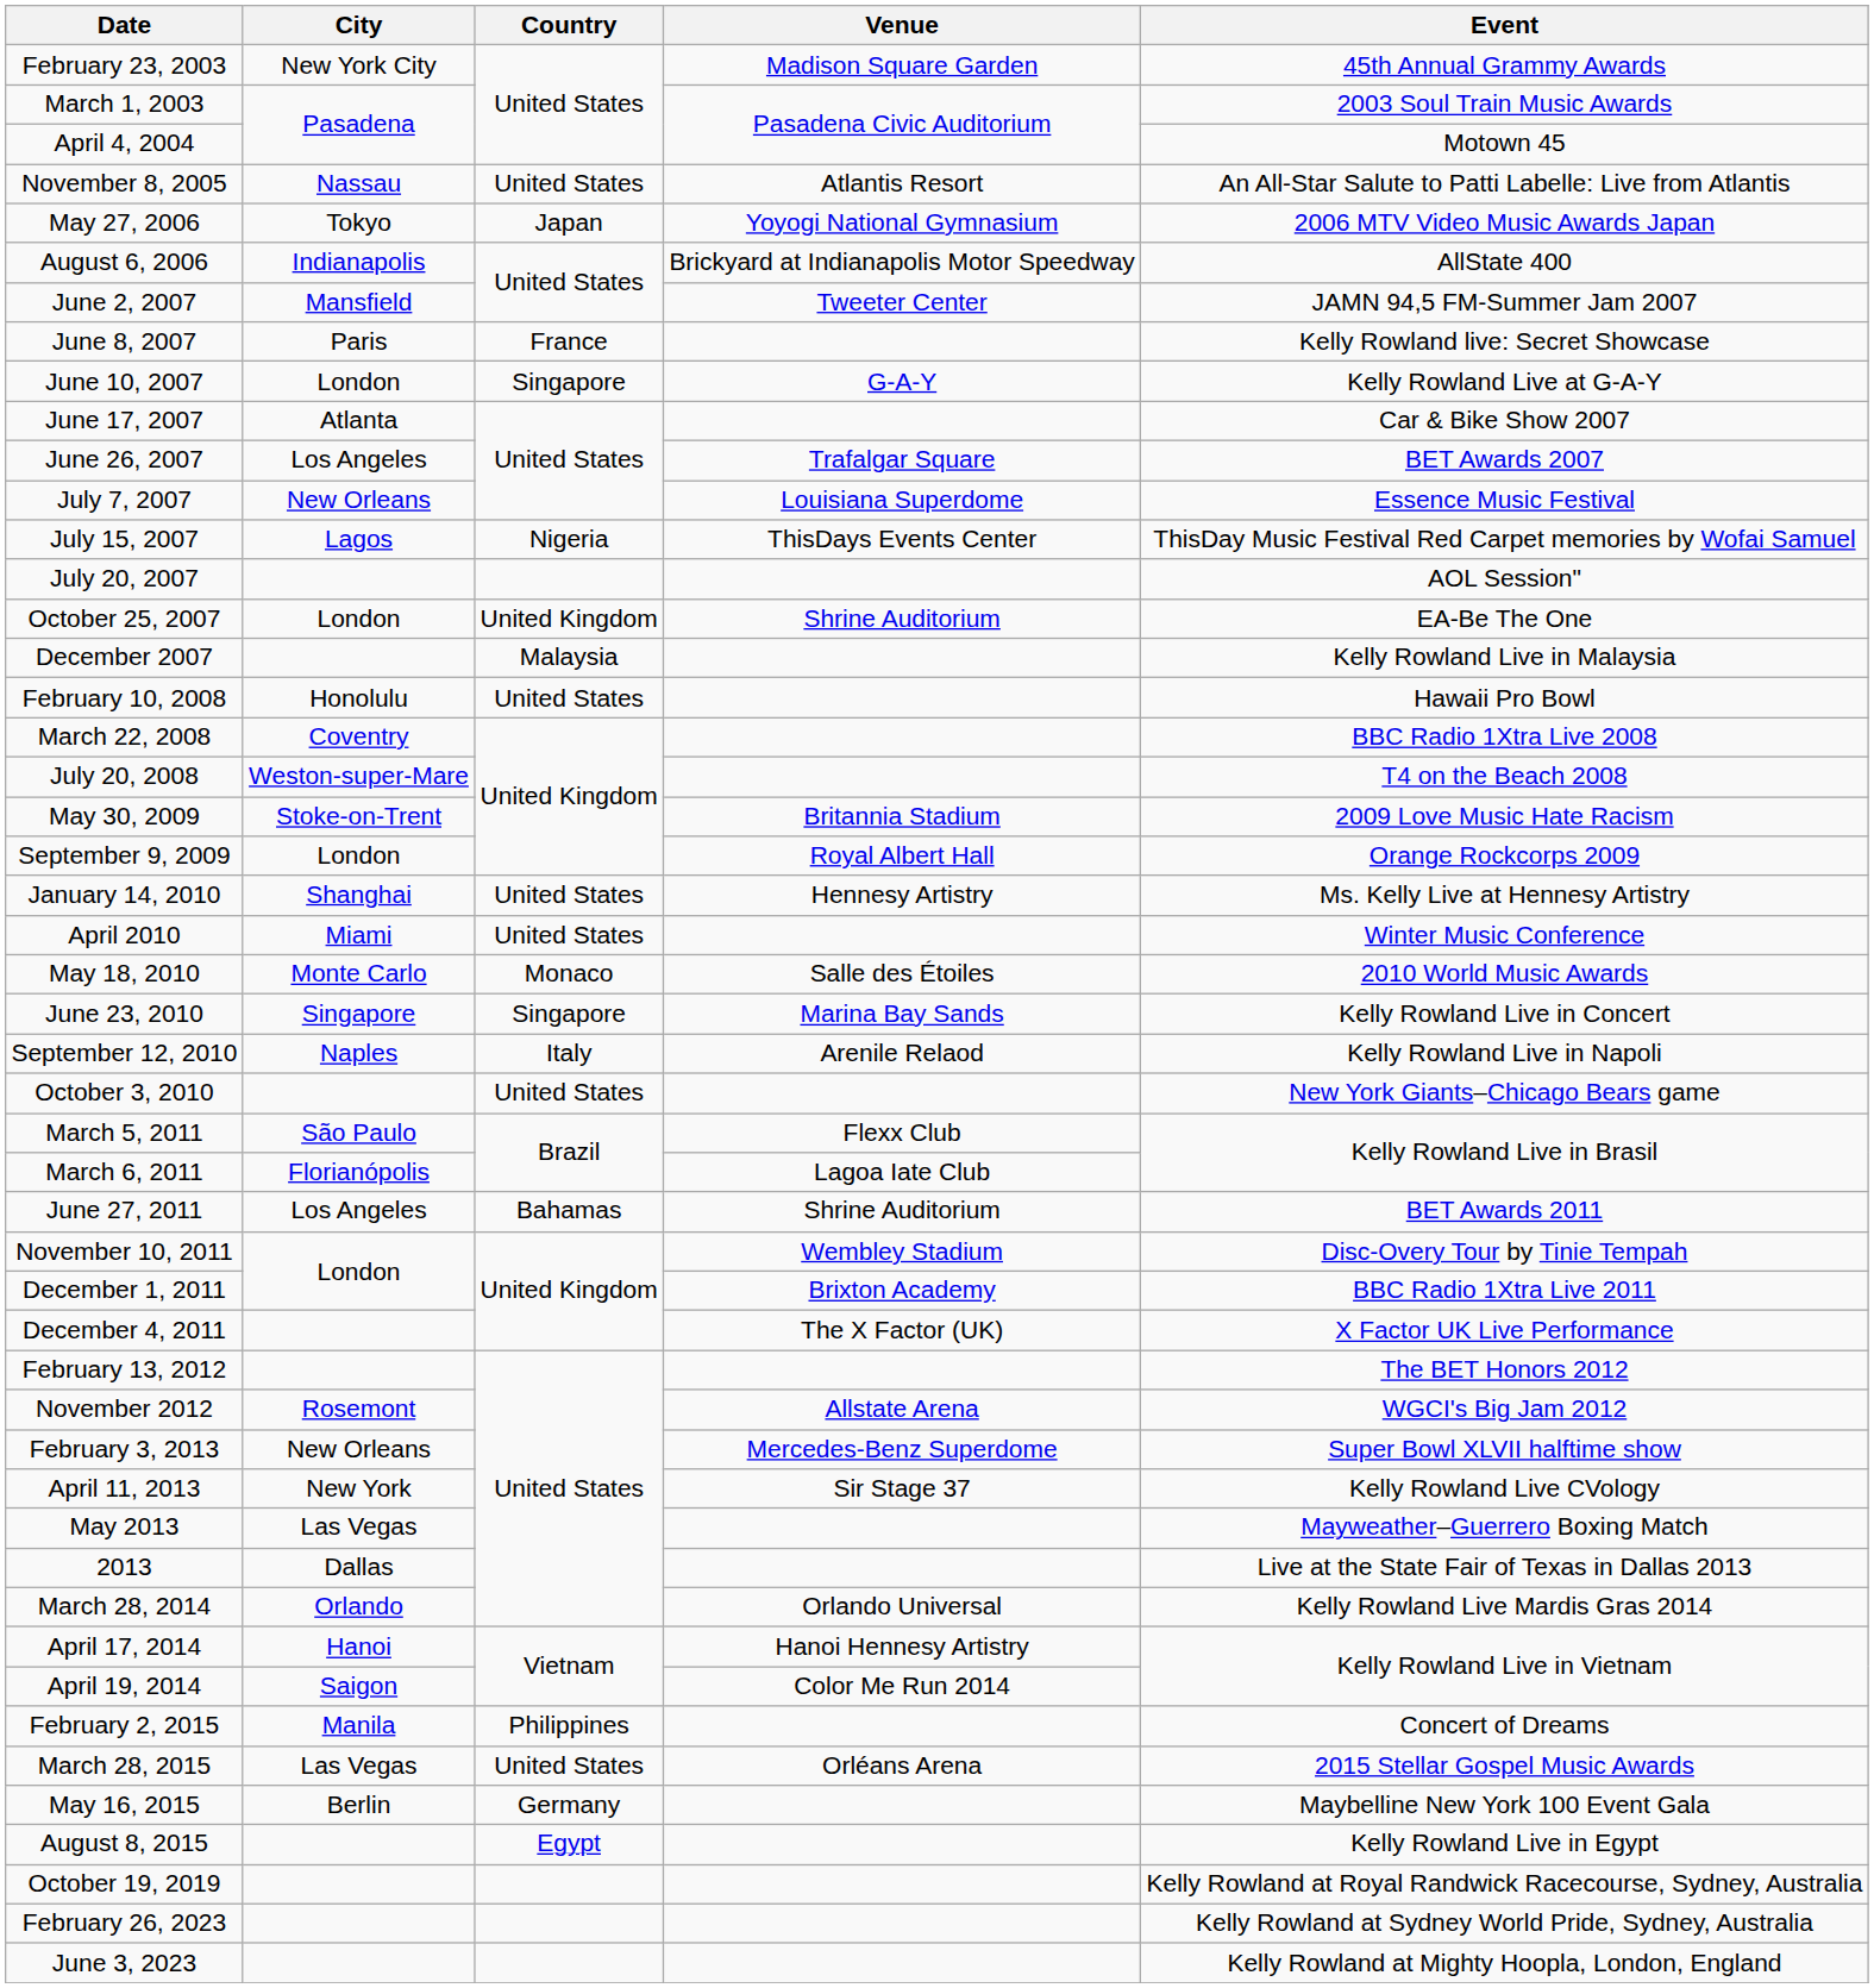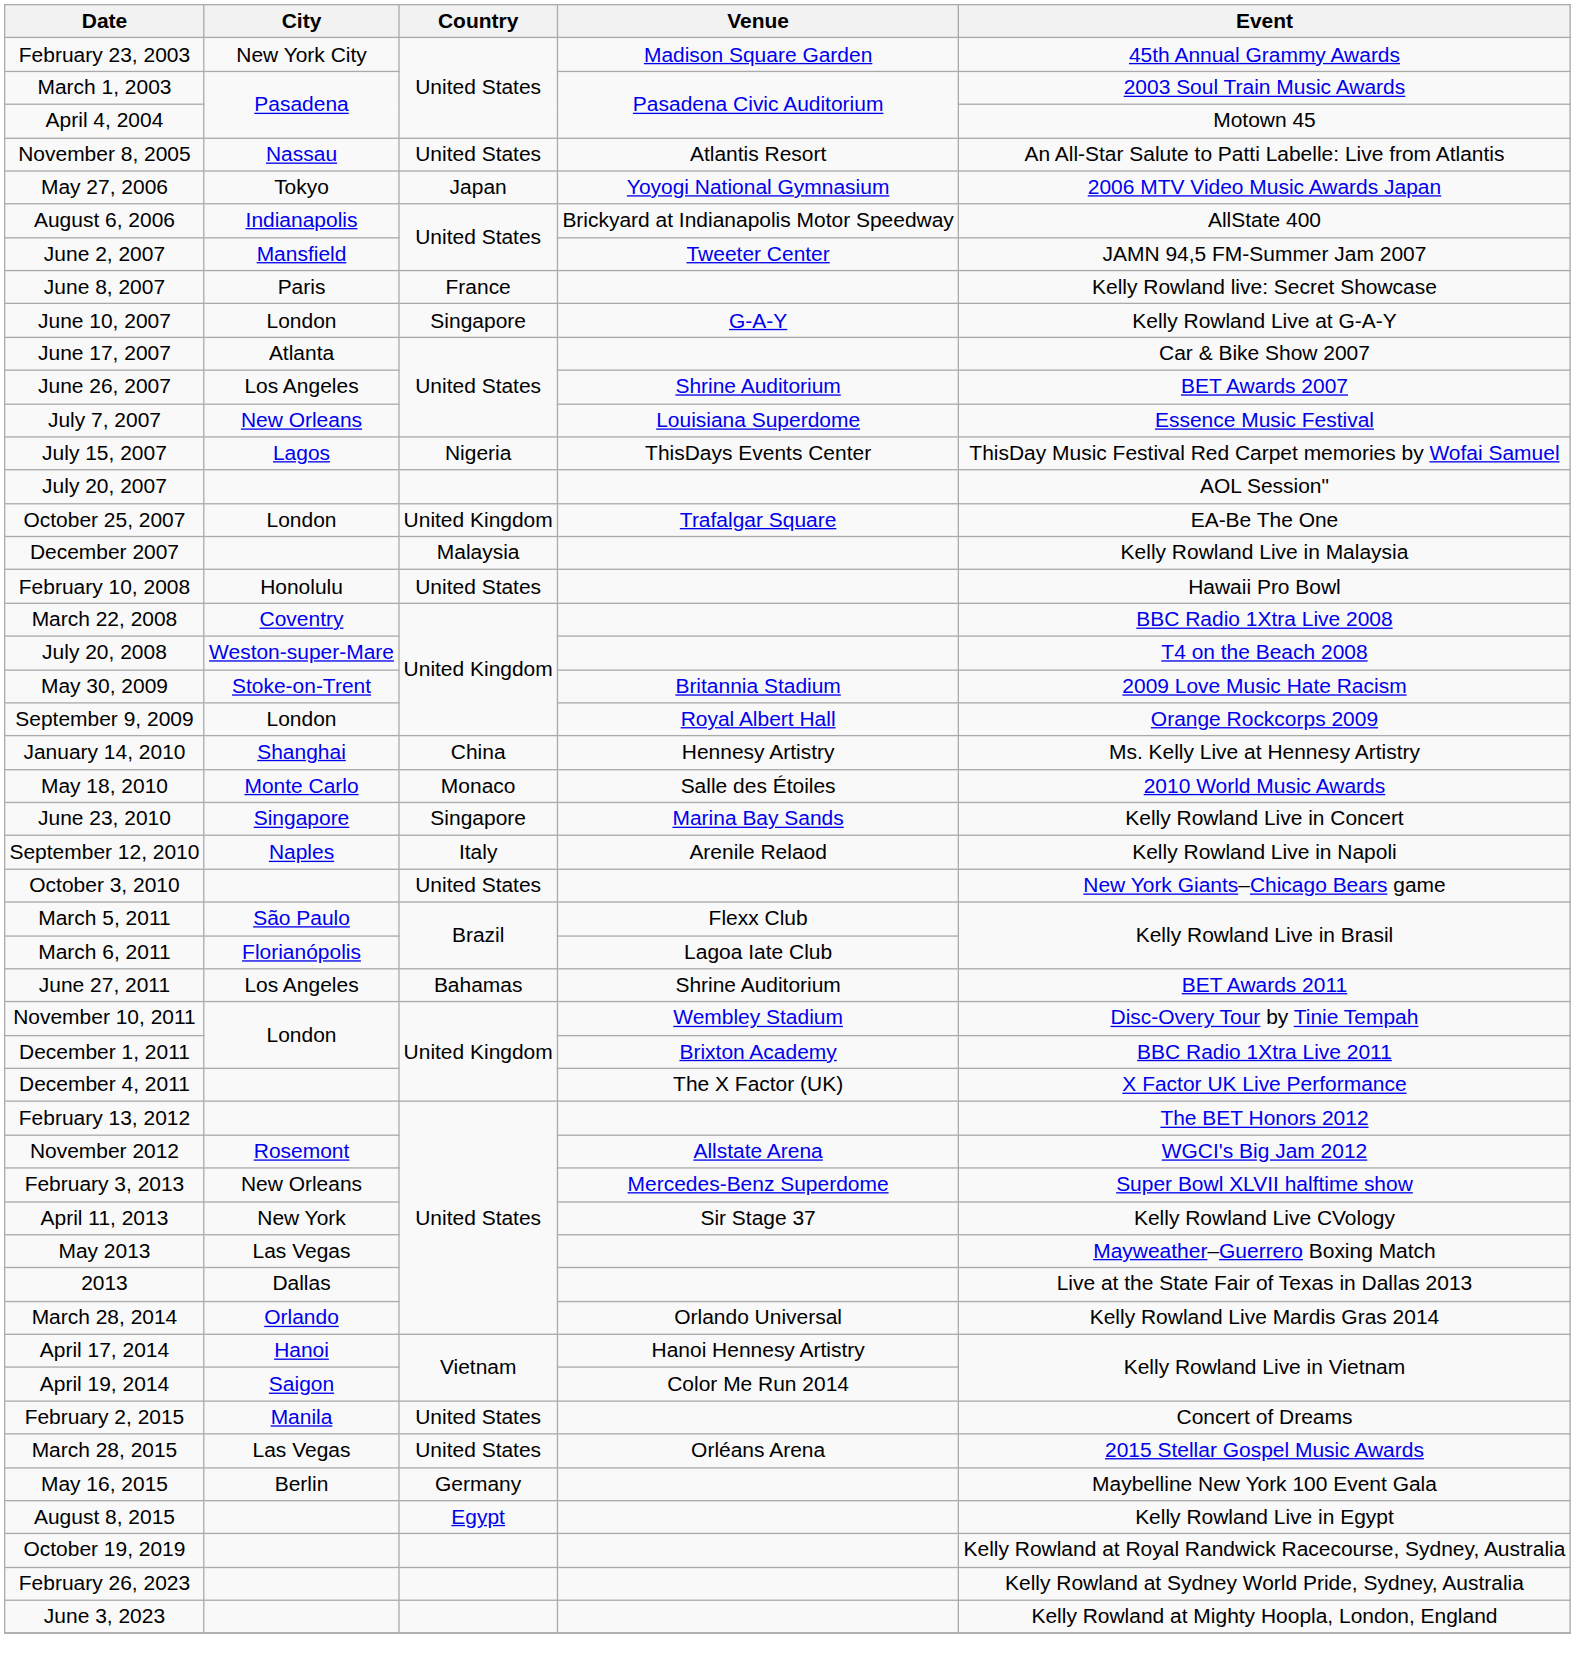June 26, 2007 | Venue: Trafalgar Square -> Shrine Auditorium
October 25, 2007 | Venue: Shrine Auditorium -> Trafalgar Square
January 14, 2010 | Country: United States -> China
- row: April 2010 | Miami | United States | Winter Music Conference
February 2, 2015 | Country: Philippines -> United States
